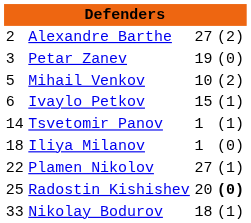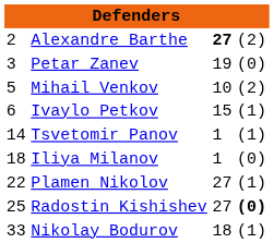Alexandre Barthe | column 3: normal -> bold
Radostin Kishishev | column 3: 20 -> 27
